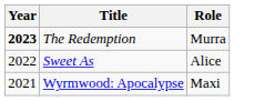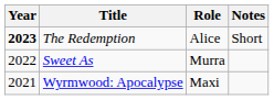+ column: Notes | Short
The Redemption | Role: Murra -> Alice
Sweet As | Role: Alice -> Murra
